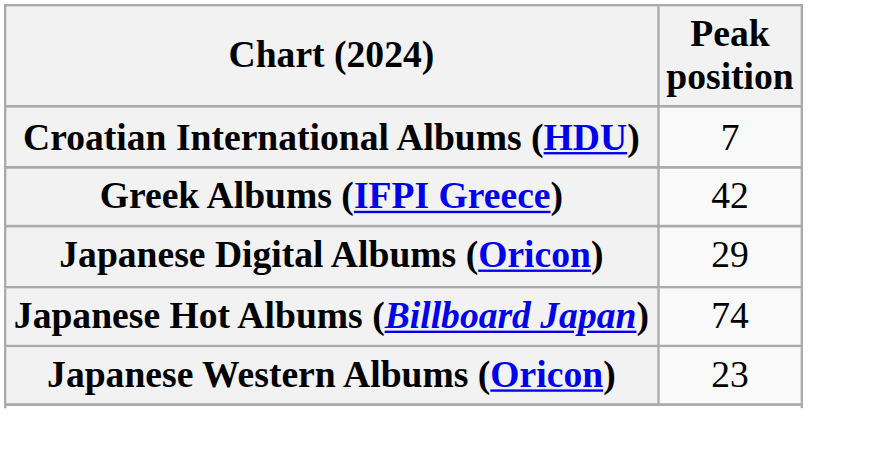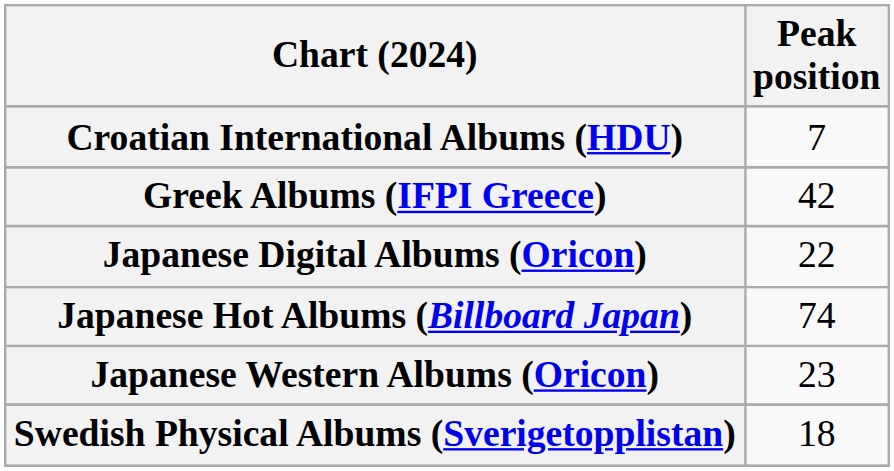Japanese Digital Albums (Oricon) | Peak position: 29 -> 22
+ row: Swedish Physical Albums (Sverigetopplistan) | 18
